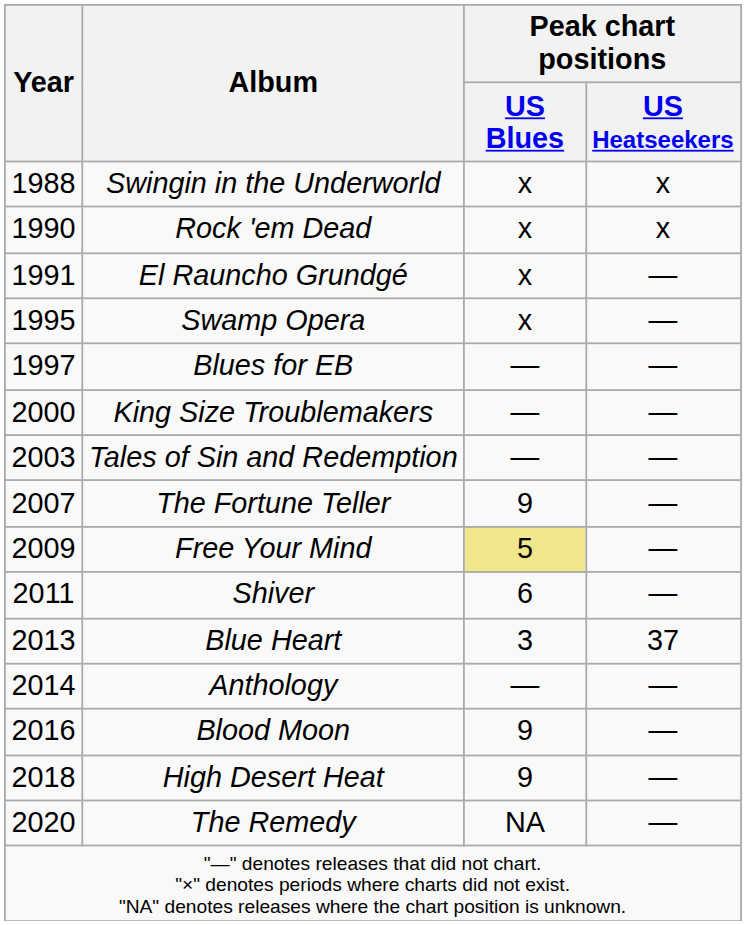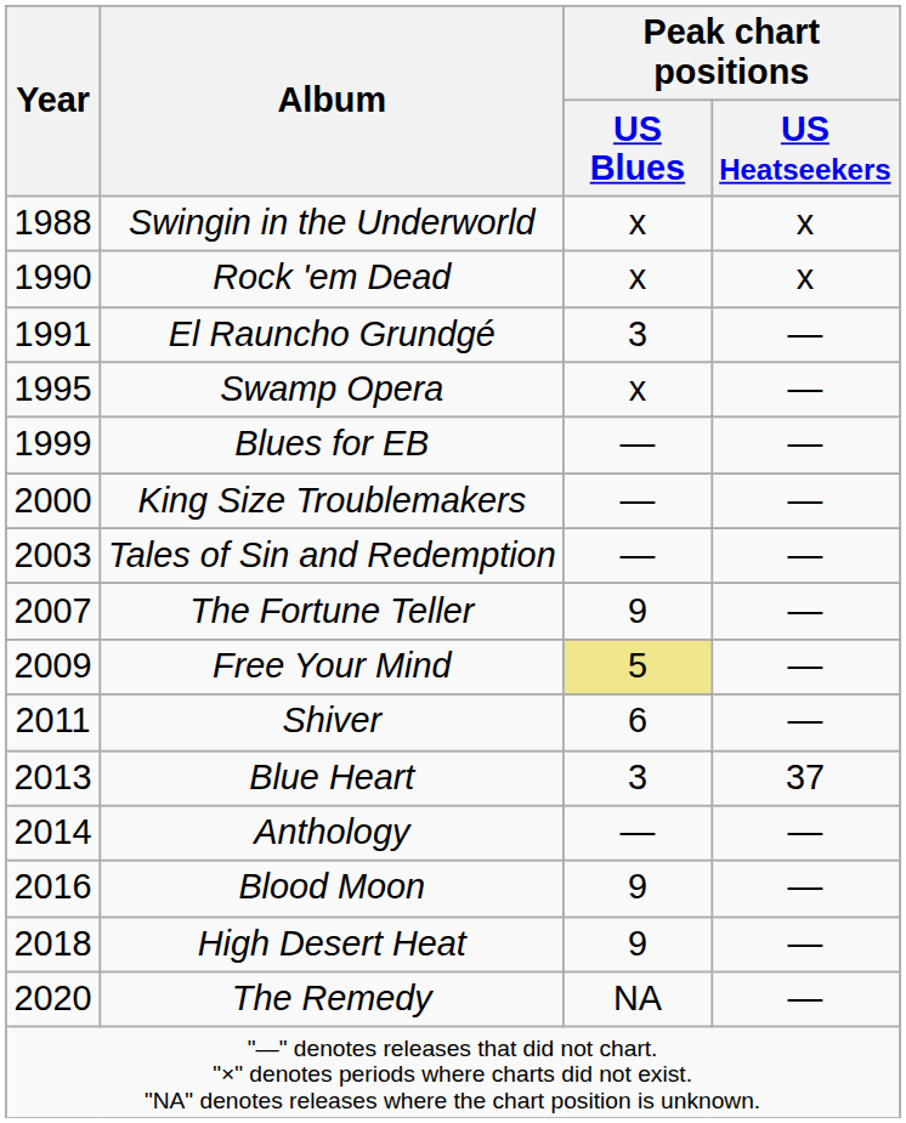El Rauncho Grundgé | Peak chart positions / US Blues: x -> 3
Blues for EB | Year: 1997 -> 1999
